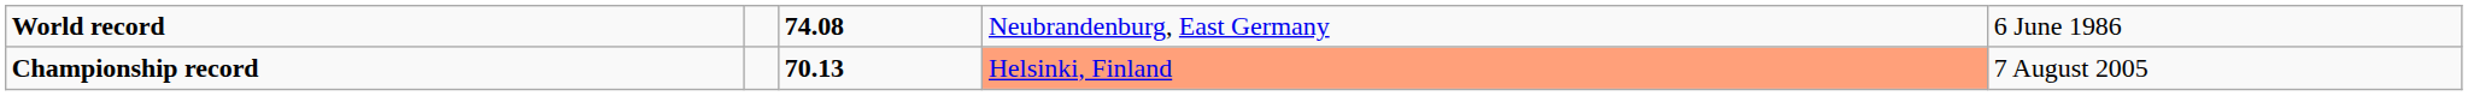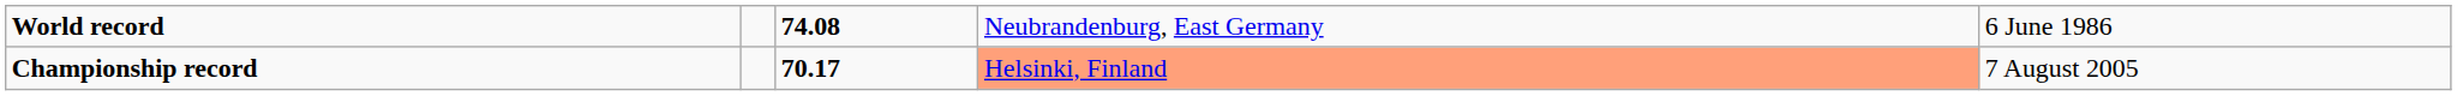Championship record | column 3: 70.13 -> 70.17
